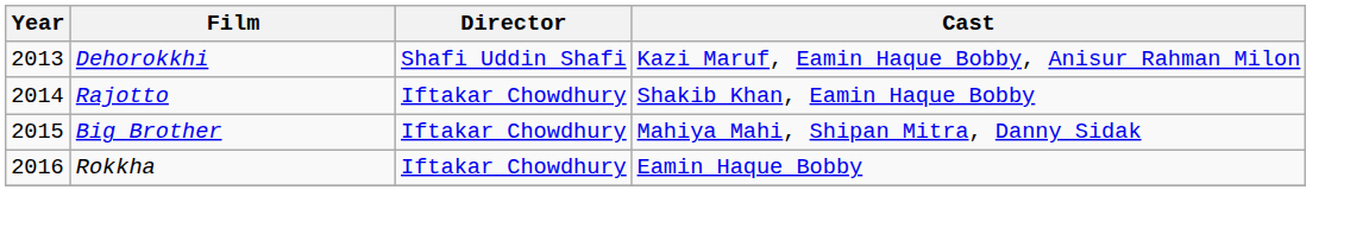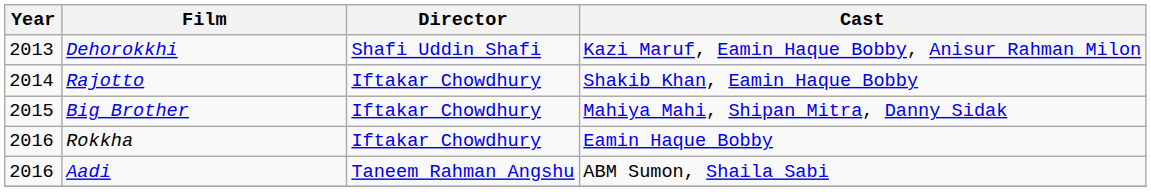+ row: 2016 | Aadi | Taneem Rahman Angshu | ABM Sumon, Shaila Sabi
